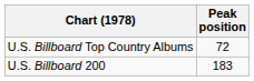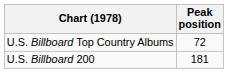U.S. Billboard 200 | Peak position: 183 -> 181
